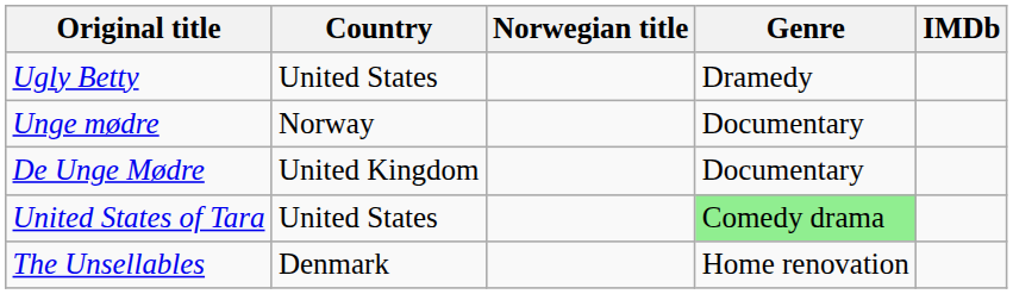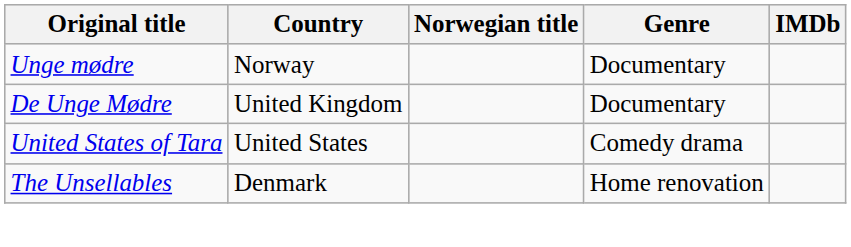- row: Ugly Betty | United States | Dramedy
United States of Tara | Genre: lightgreen background -> no background
